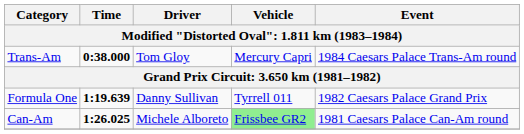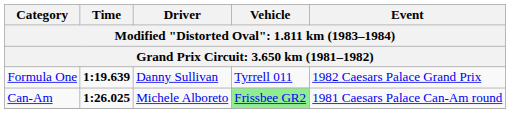- row: Trans-Am | 0:38.000 | Tom Gloy | Mercury Capri | 1984 Caesars Palace Trans-Am round
